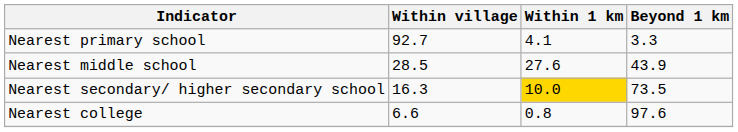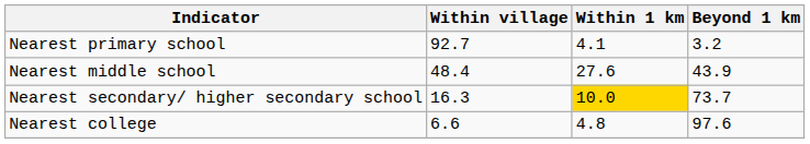Nearest primary school | Beyond 1 km: 3.3 -> 3.2
Nearest middle school | Within village: 28.5 -> 48.4
Nearest secondary/ higher secondary school | Beyond 1 km: 73.5 -> 73.7
Nearest college | Within 1 km: 0.8 -> 4.8
